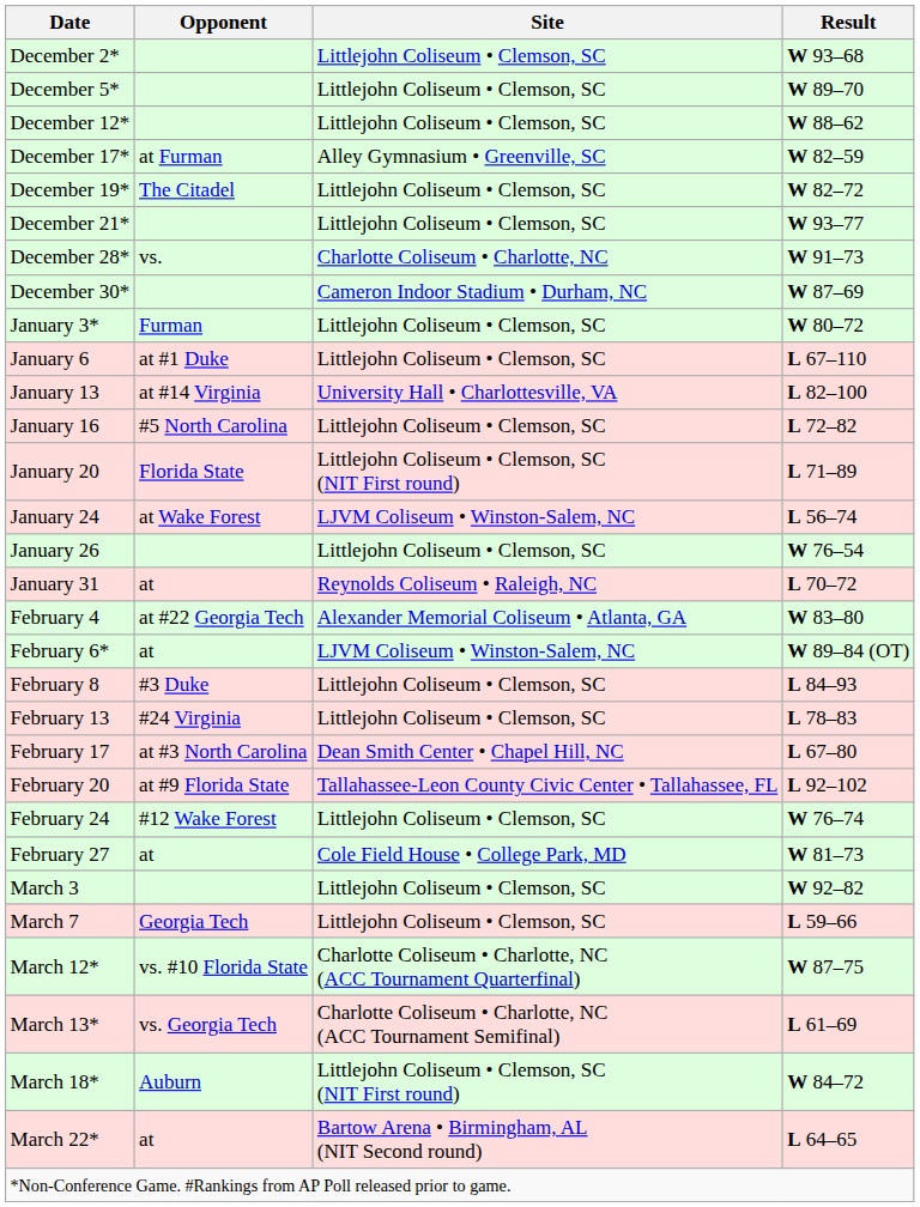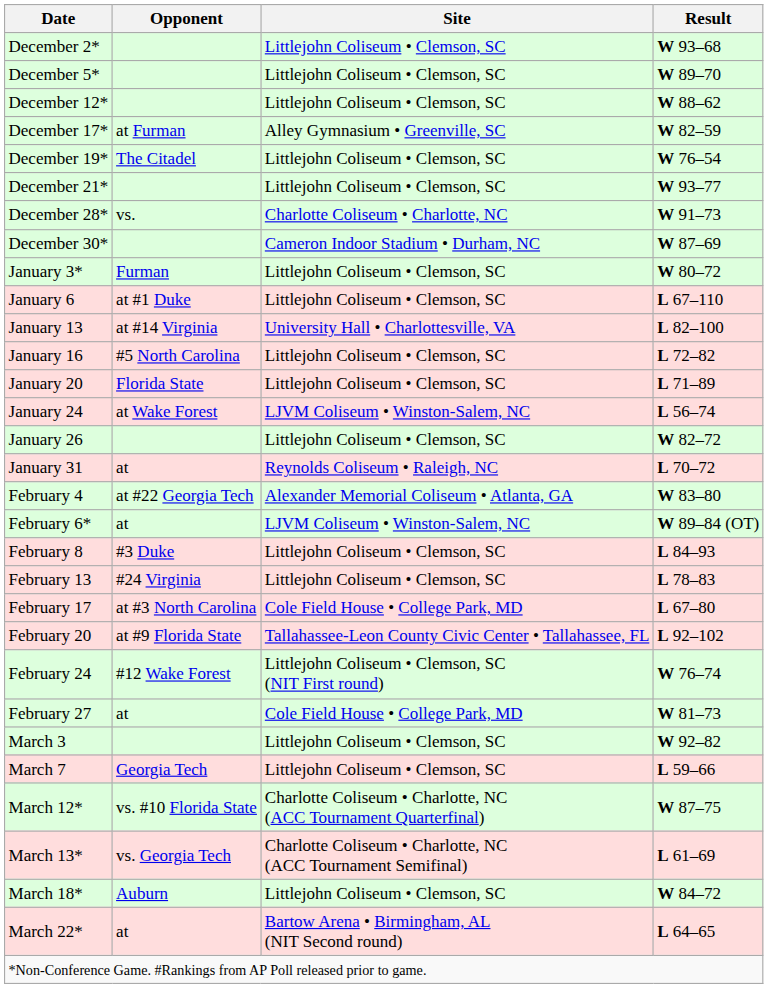December 19* | Result: W 82–72 -> W 76–54
January 20 | Site: Littlejohn Coliseum • Clemson, SC (NIT First round) -> Littlejohn Coliseum • Clemson, SC
January 26 | Result: W 76–54 -> W 82–72
February 17 | Site: Dean Smith Center • Chapel Hill, NC -> Cole Field House • College Park, MD
February 24 | Site: Littlejohn Coliseum • Clemson, SC -> Littlejohn Coliseum • Clemson, SC (NIT First round)
March 18* | Site: Littlejohn Coliseum • Clemson, SC (NIT First round) -> Littlejohn Coliseum • Clemson, SC
